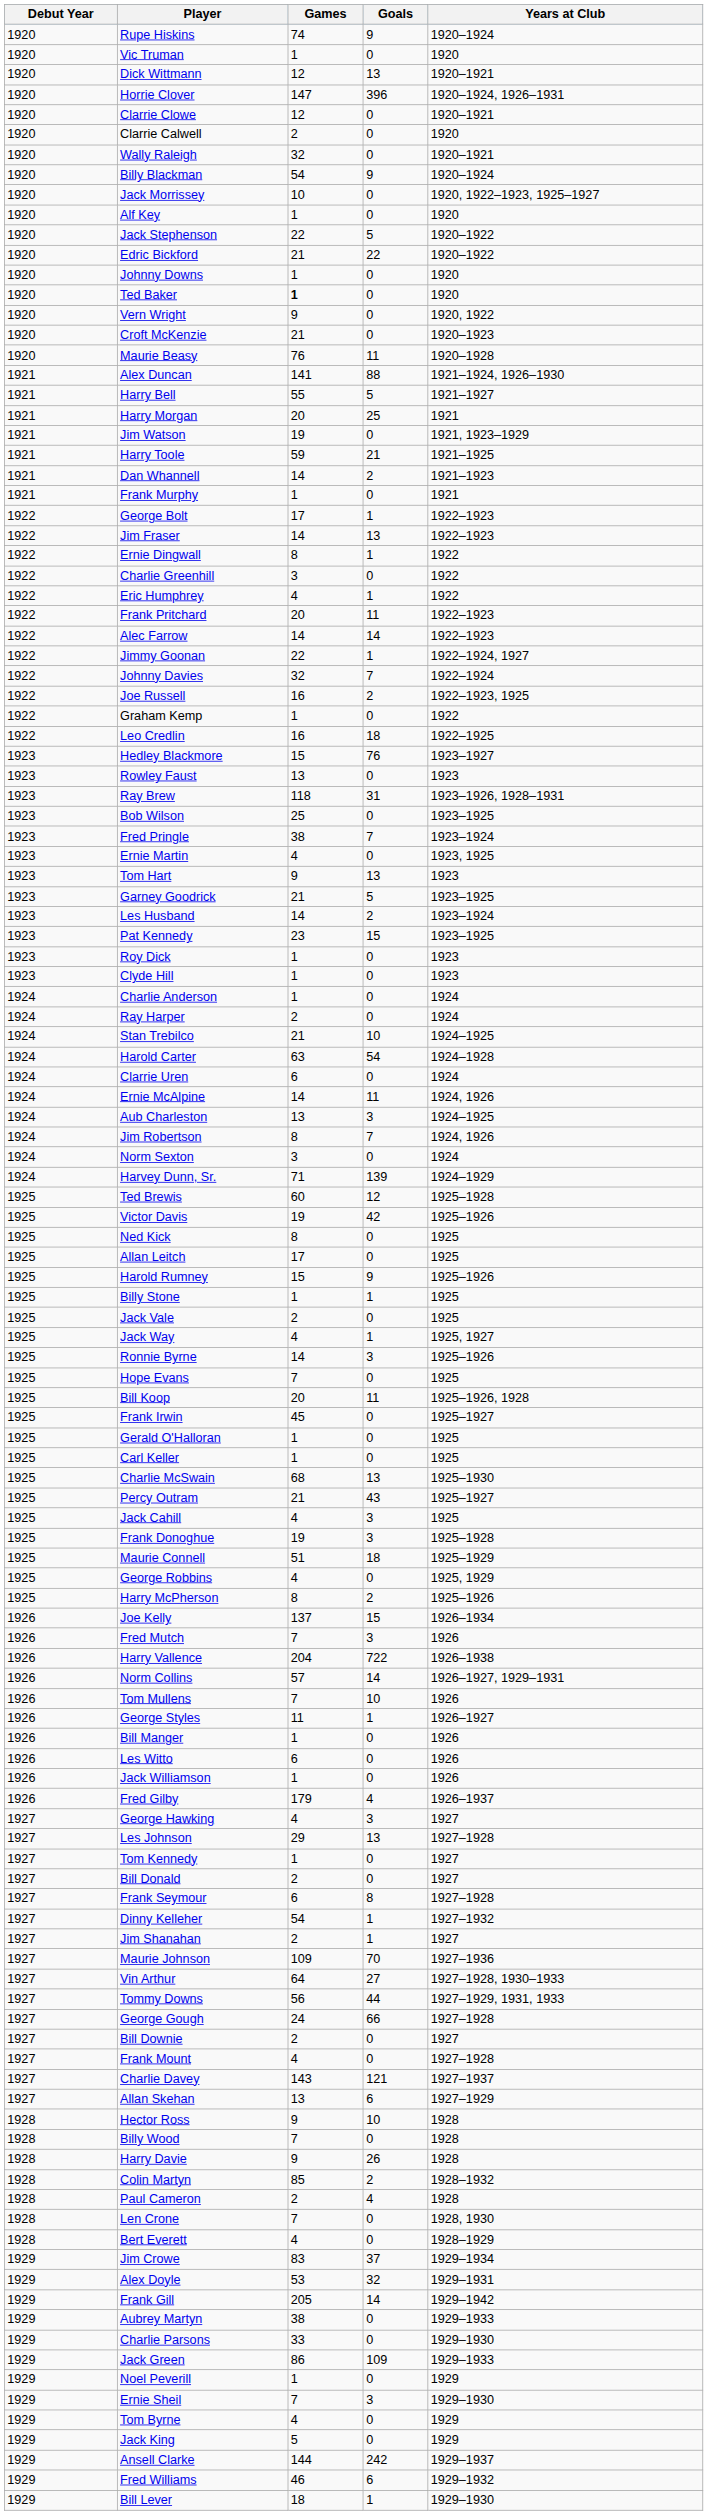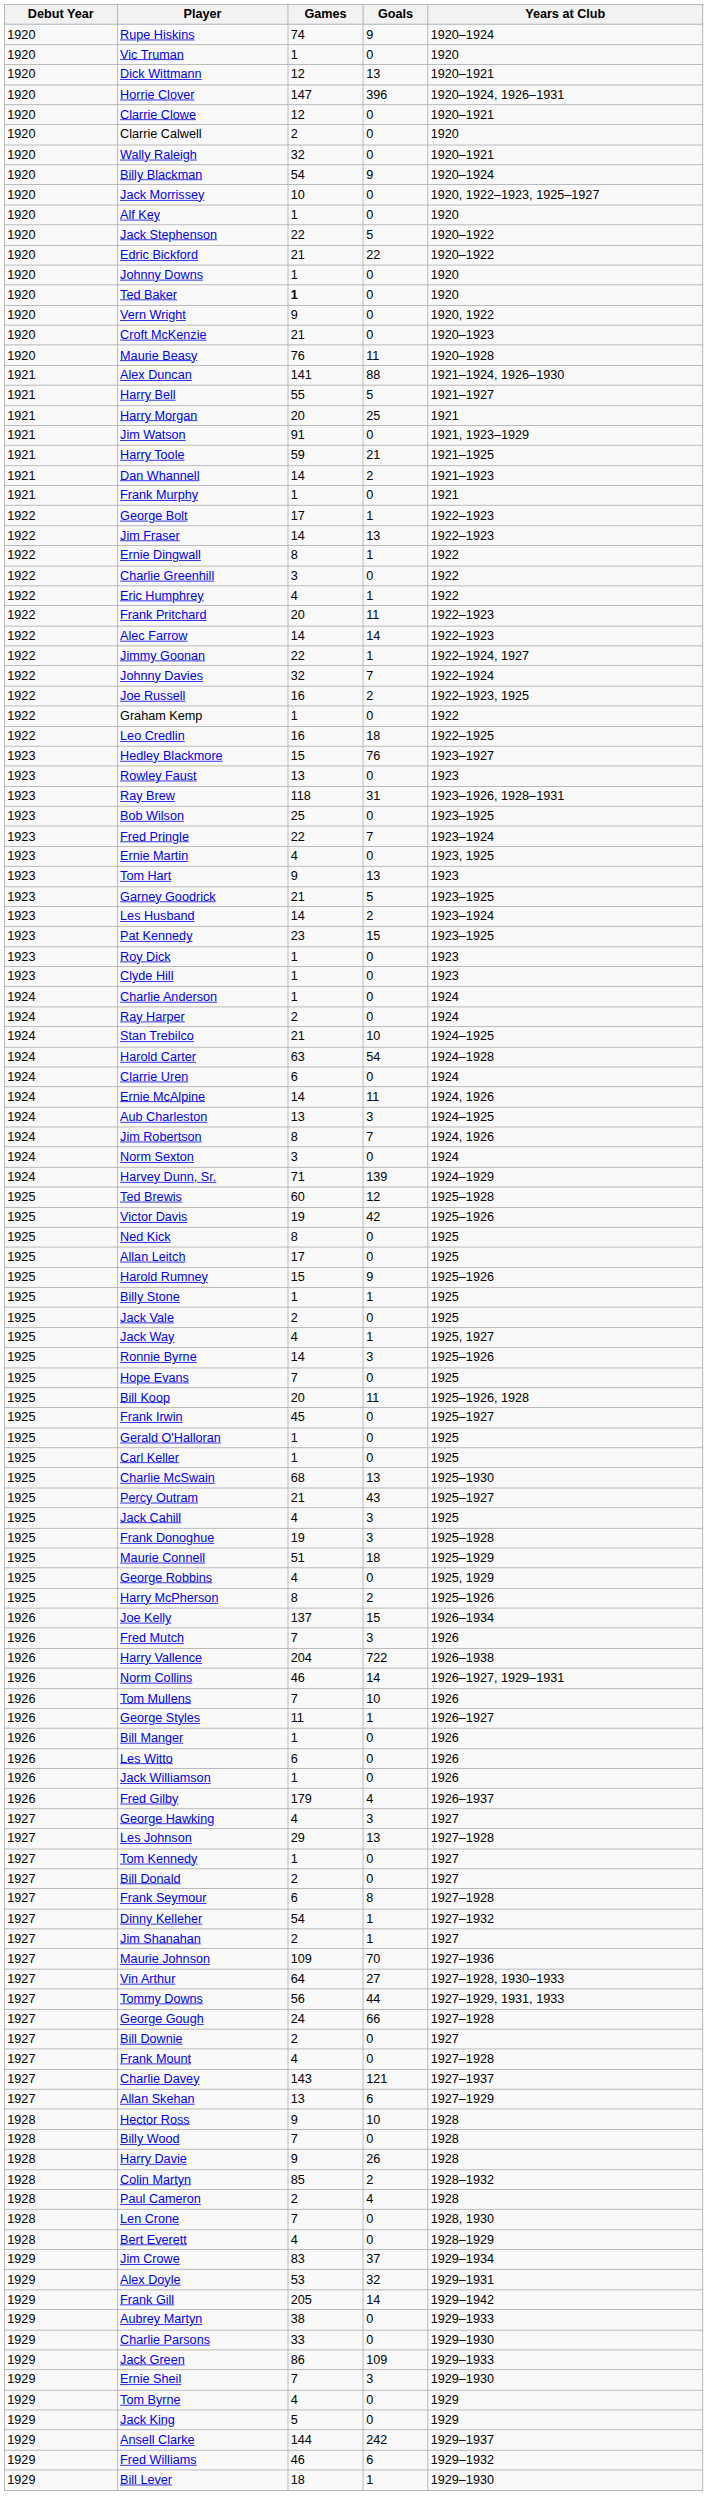Jim Watson | Games: 19 -> 91
Fred Pringle | Games: 38 -> 22
Norm Collins | Games: 57 -> 46
- row: 1929 | Noel Peverill | 1 | 0 | 1929
